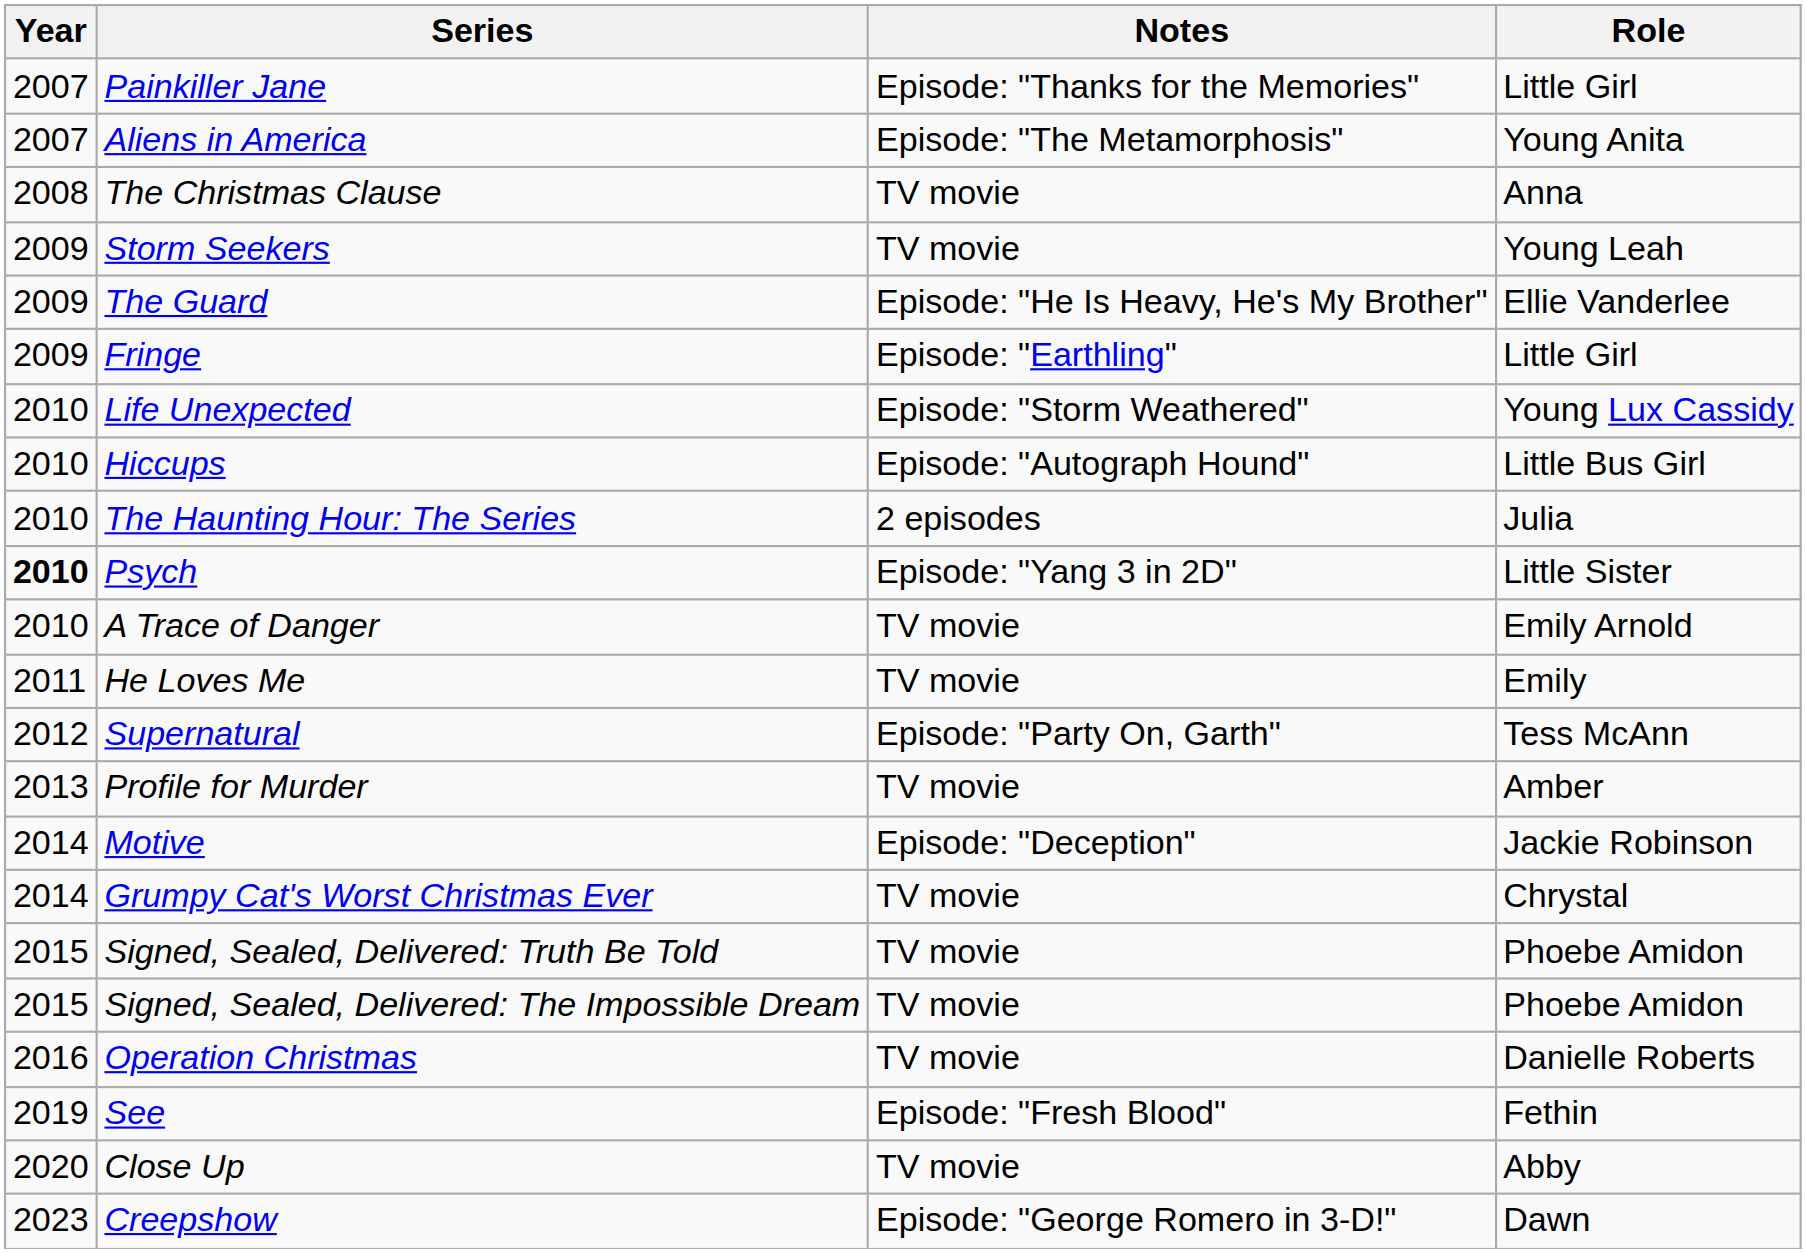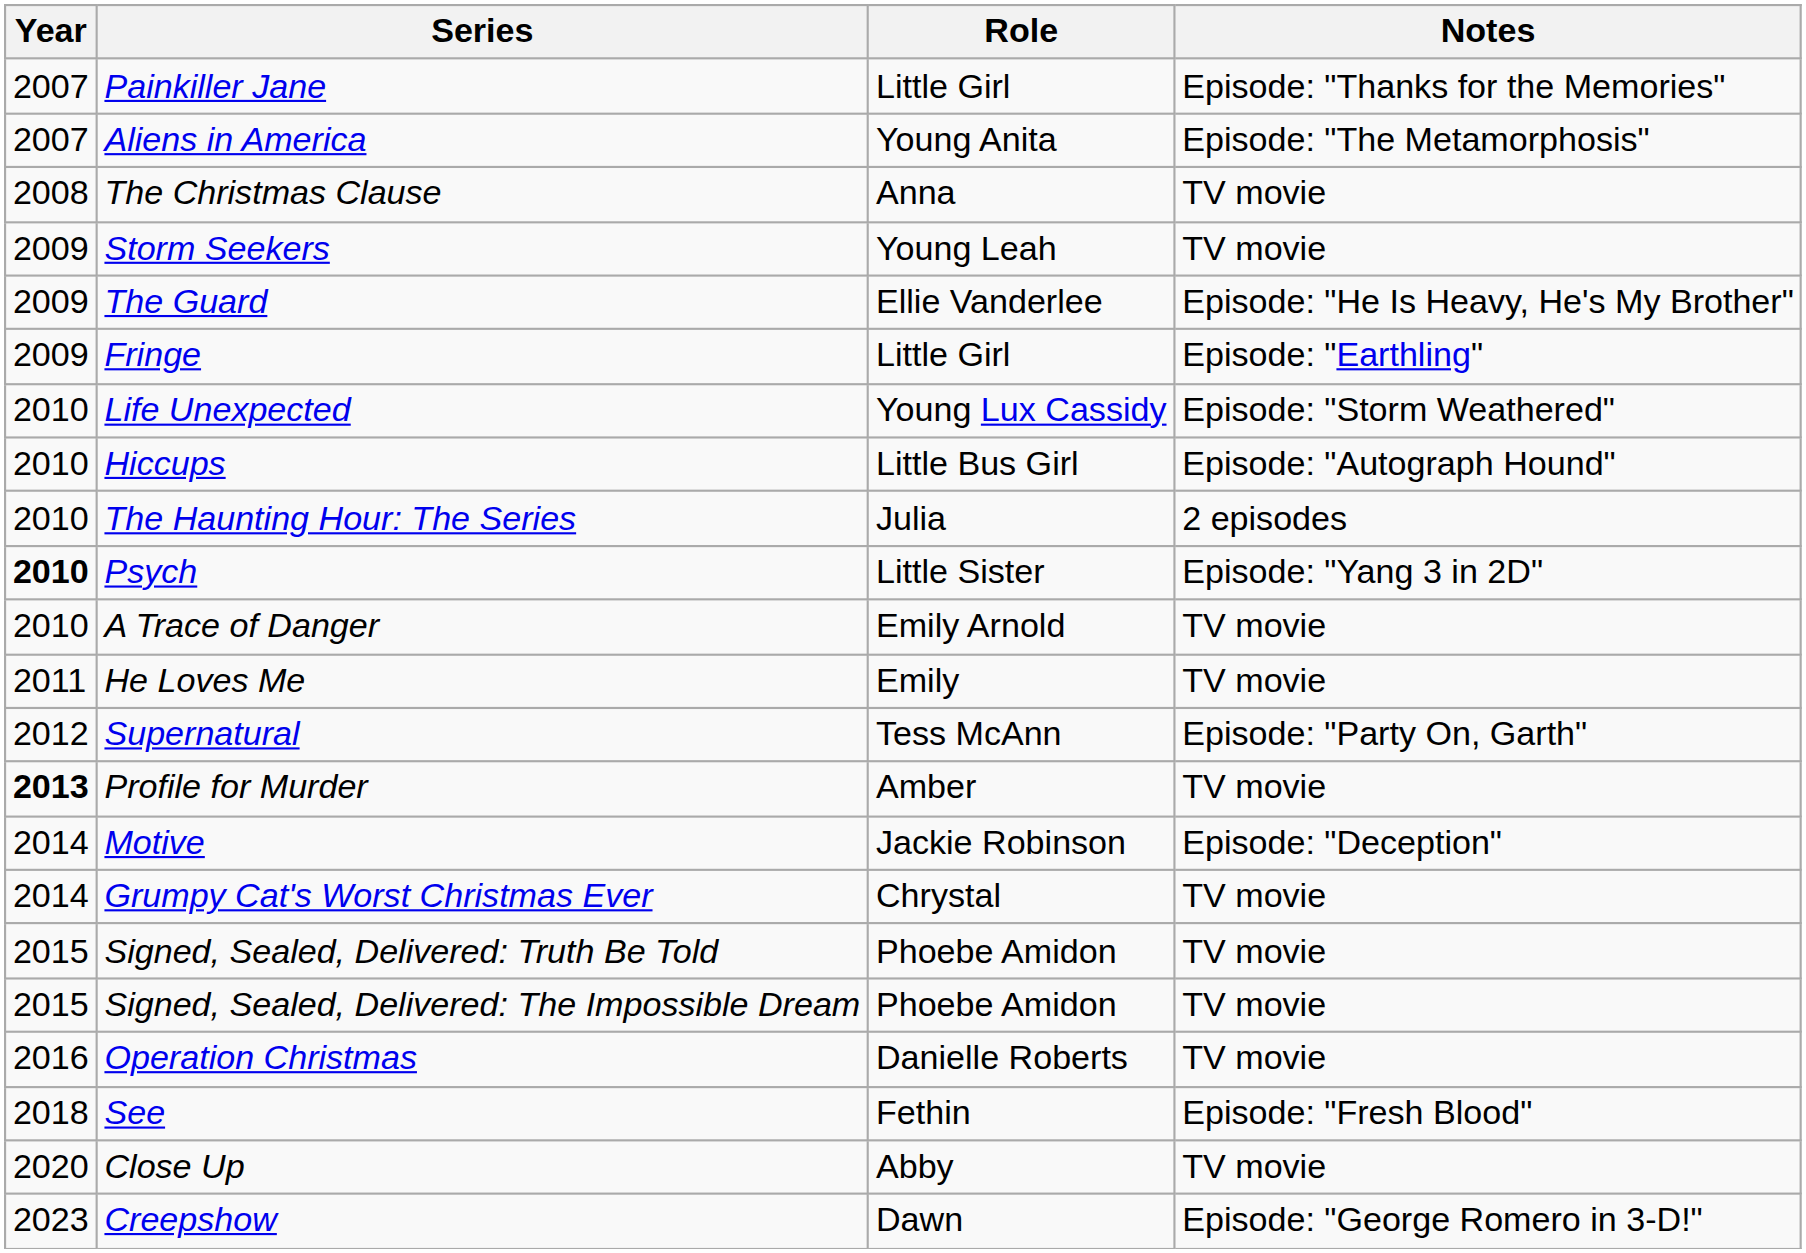columns swapped: Role <-> Notes
Profile for Murder | Year: normal -> bold
See | Year: 2019 -> 2018
